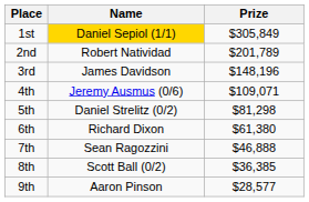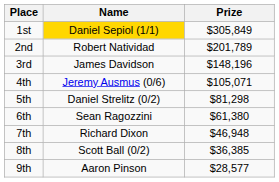4th | Prize: $109,071 -> $105,071
6th | Name: Richard Dixon -> Sean Ragozzini
7th | Name: Sean Ragozzini -> Richard Dixon
7th | Prize: $46,888 -> $46,948
